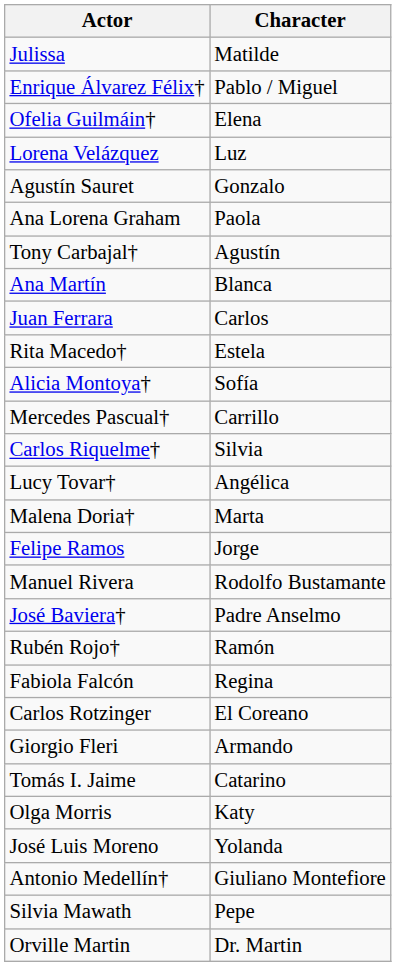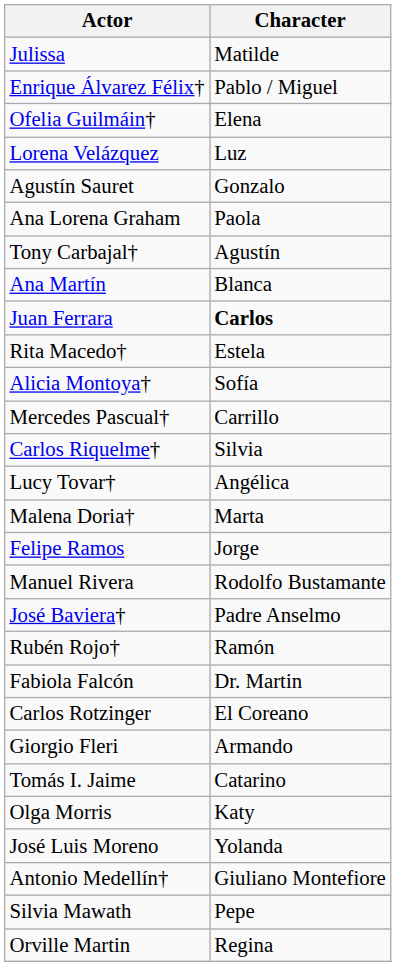Juan Ferrara | Character: normal -> bold
Fabiola Falcón | Character: Regina -> Dr. Martin
Orville Martin | Character: Dr. Martin -> Regina
